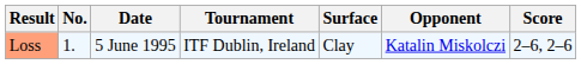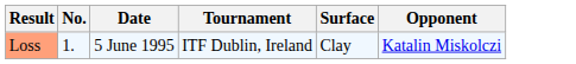- column: Score | 2–6, 2–6
